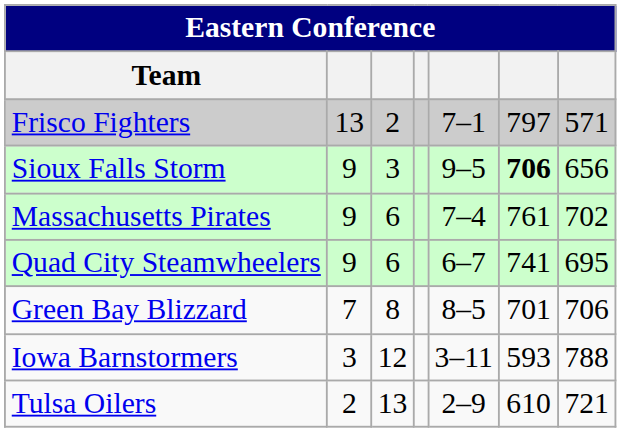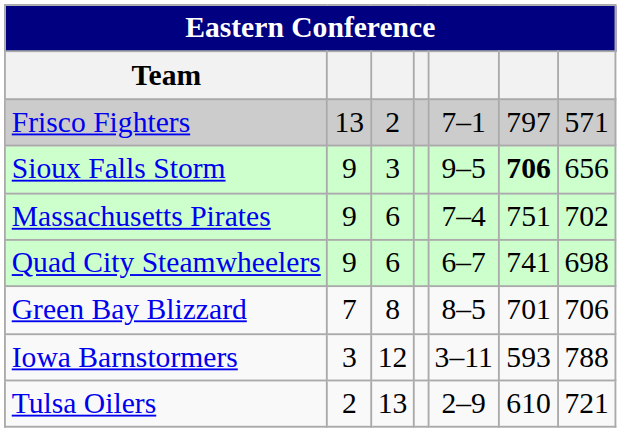Massachusetts Pirates | column 6: 761 -> 751
Quad City Steamwheelers | column 7: 695 -> 698
